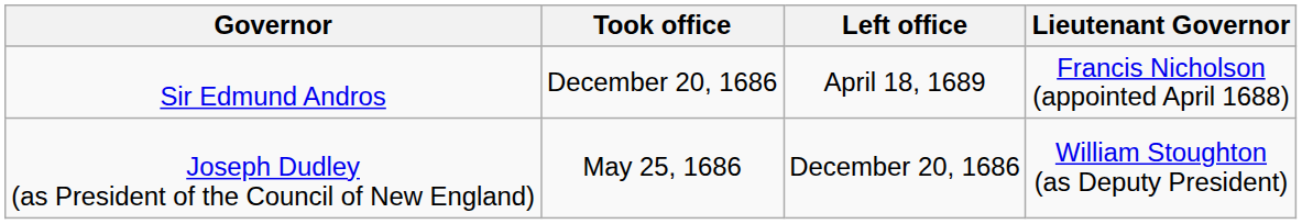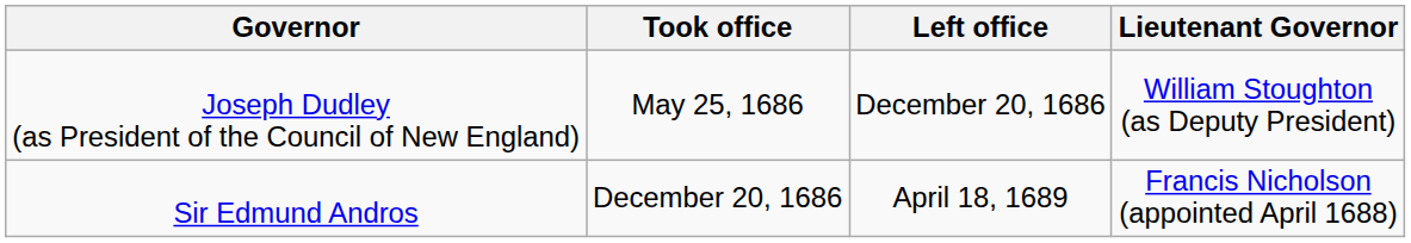rows swapped: Joseph Dudley (as President of the Council of New England) <-> Sir Edmund Andros
